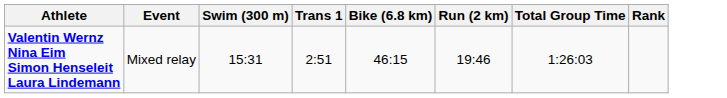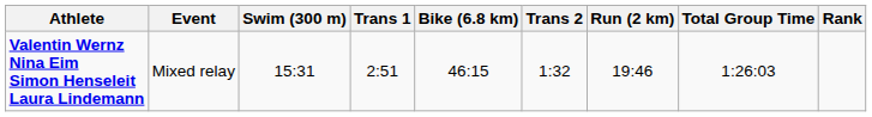+ column: Trans 2 | 1:32
